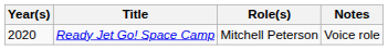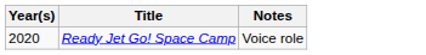- column: Role(s) | Mitchell Peterson
